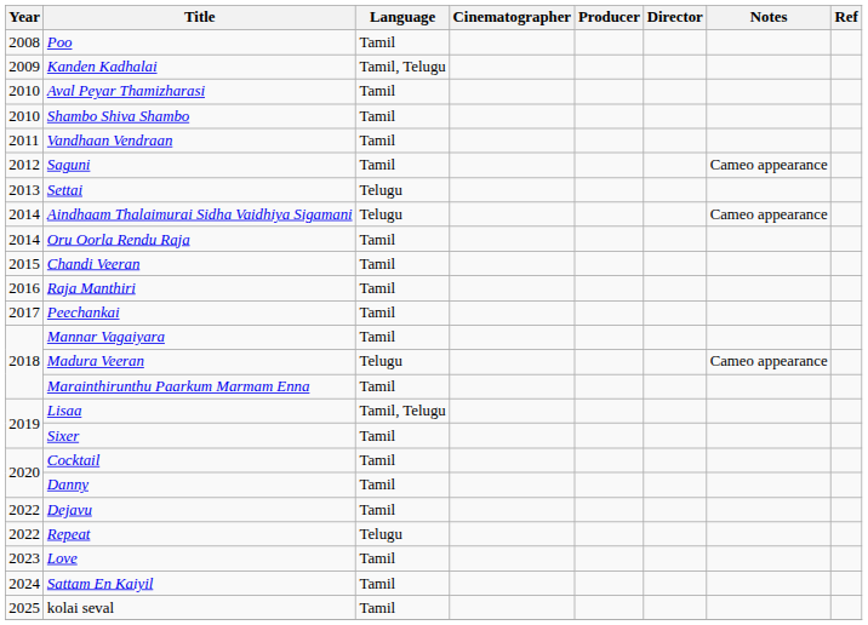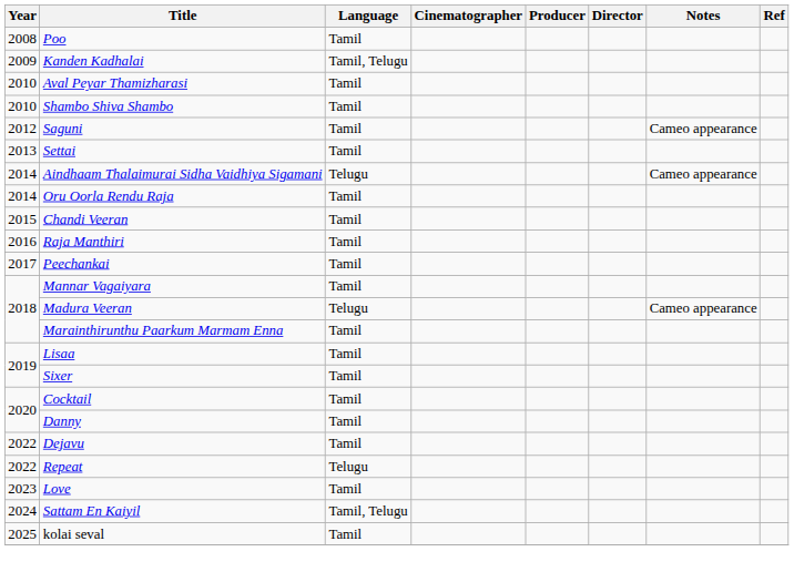- row: 2011 | Vandhaan Vendraan | Tamil
Settai | Language: Telugu -> Tamil
Lisaa | Language: Tamil, Telugu -> Tamil
Sattam En Kaiyil | Language: Tamil -> Tamil, Telugu
